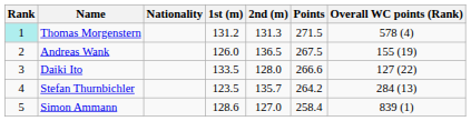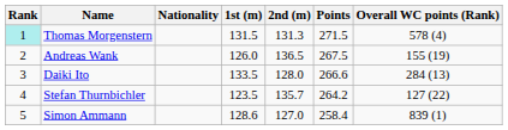Thomas Morgenstern | 1st (m): 131.2 -> 131.5
Daiki Ito | Overall WC points (Rank): 127 (22) -> 284 (13)
Stefan Thurnbichler | Overall WC points (Rank): 284 (13) -> 127 (22)
